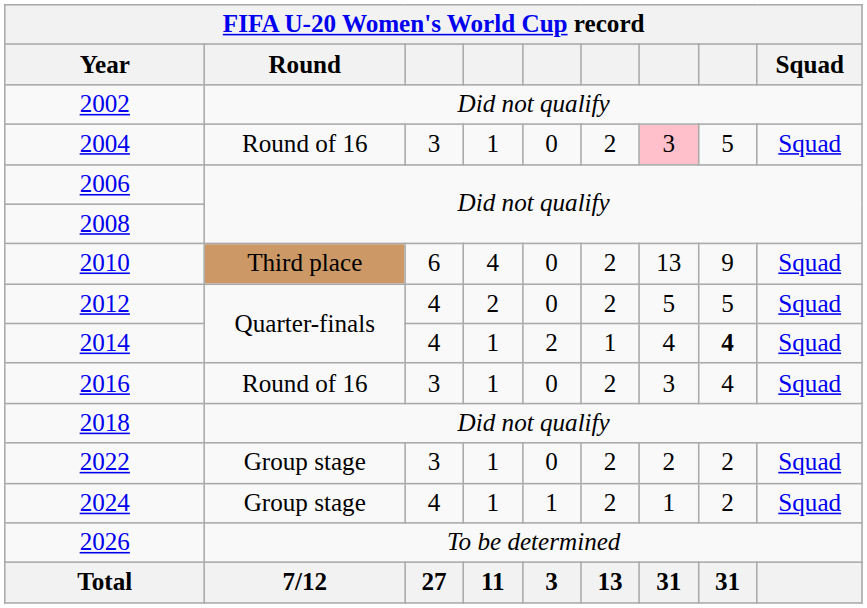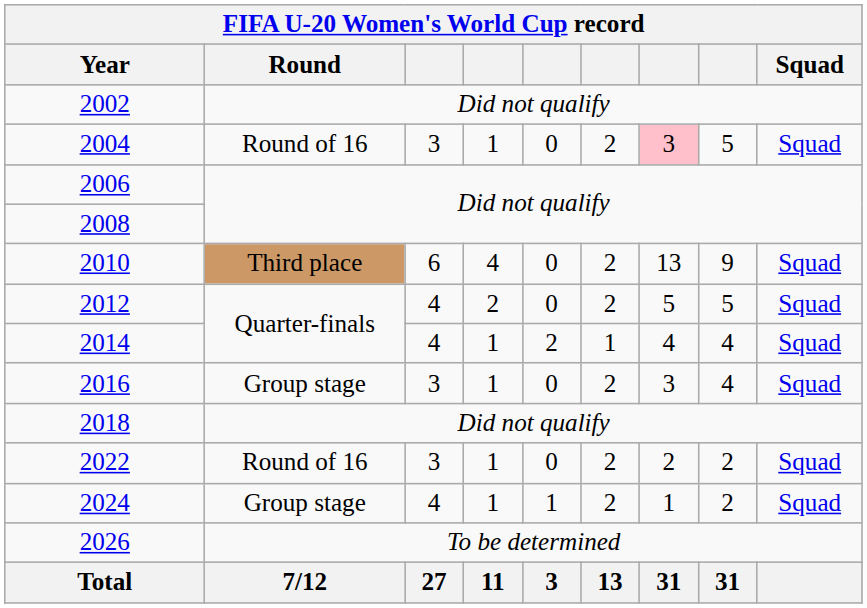2014 | column 8: bold -> normal
2016 | Round: Round of 16 -> Group stage
2022 | Round: Group stage -> Round of 16
